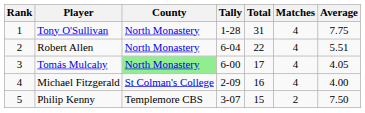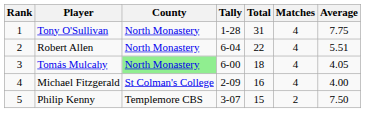Tomás Mulcahy | Total: 17 -> 18
